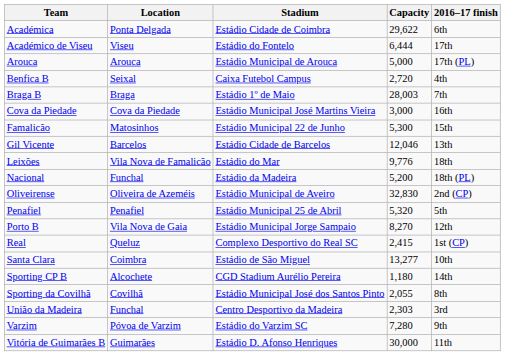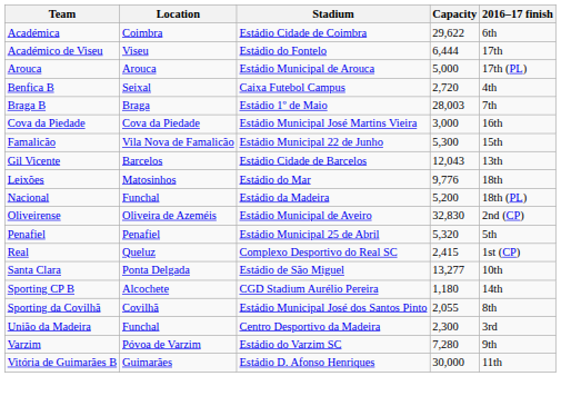Académica | Location: Ponta Delgada -> Coimbra
Famalicão | Location: Matosinhos -> Vila Nova de Famalicão
Gil Vicente | Capacity: 12,046 -> 12,043
Leixões | Location: Vila Nova de Famalicão -> Matosinhos
- row: Porto B | Vila Nova de Gaia | Estádio Municipal Jorge Sampaio | 8,270 | 12th
Santa Clara | Location: Coimbra -> Ponta Delgada
União da Madeira | Capacity: 2,303 -> 2,300
